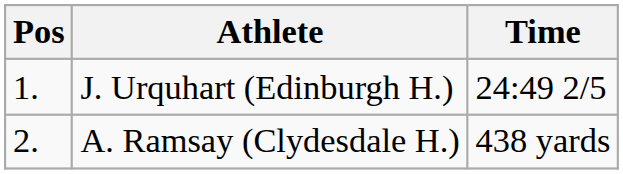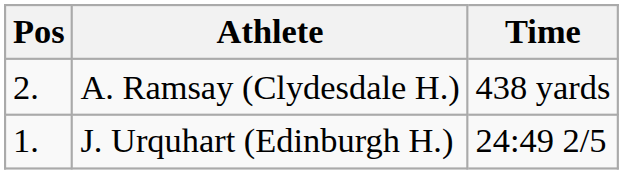rows swapped: J. Urquhart (Edinburgh H.) <-> A. Ramsay (Clydesdale H.)
